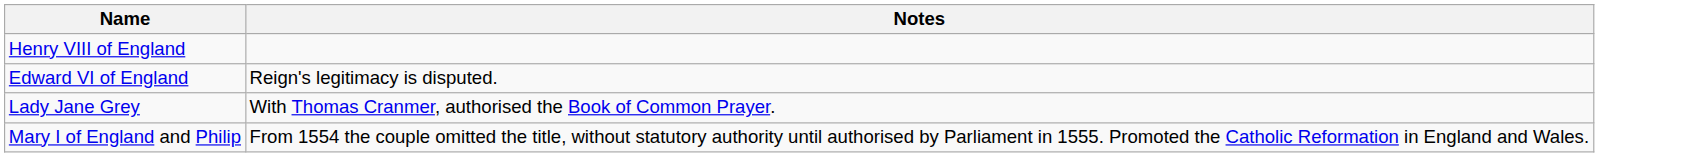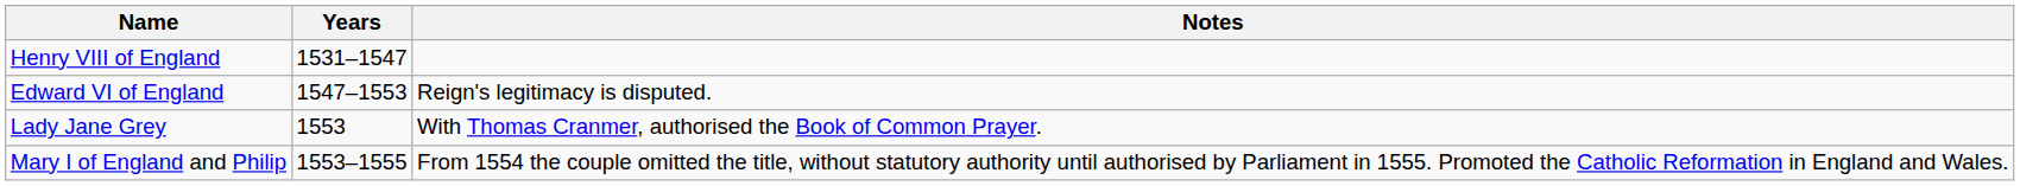+ column: Years | 1531–1547 | 1547–1553 | 1553 | 1553–1555
